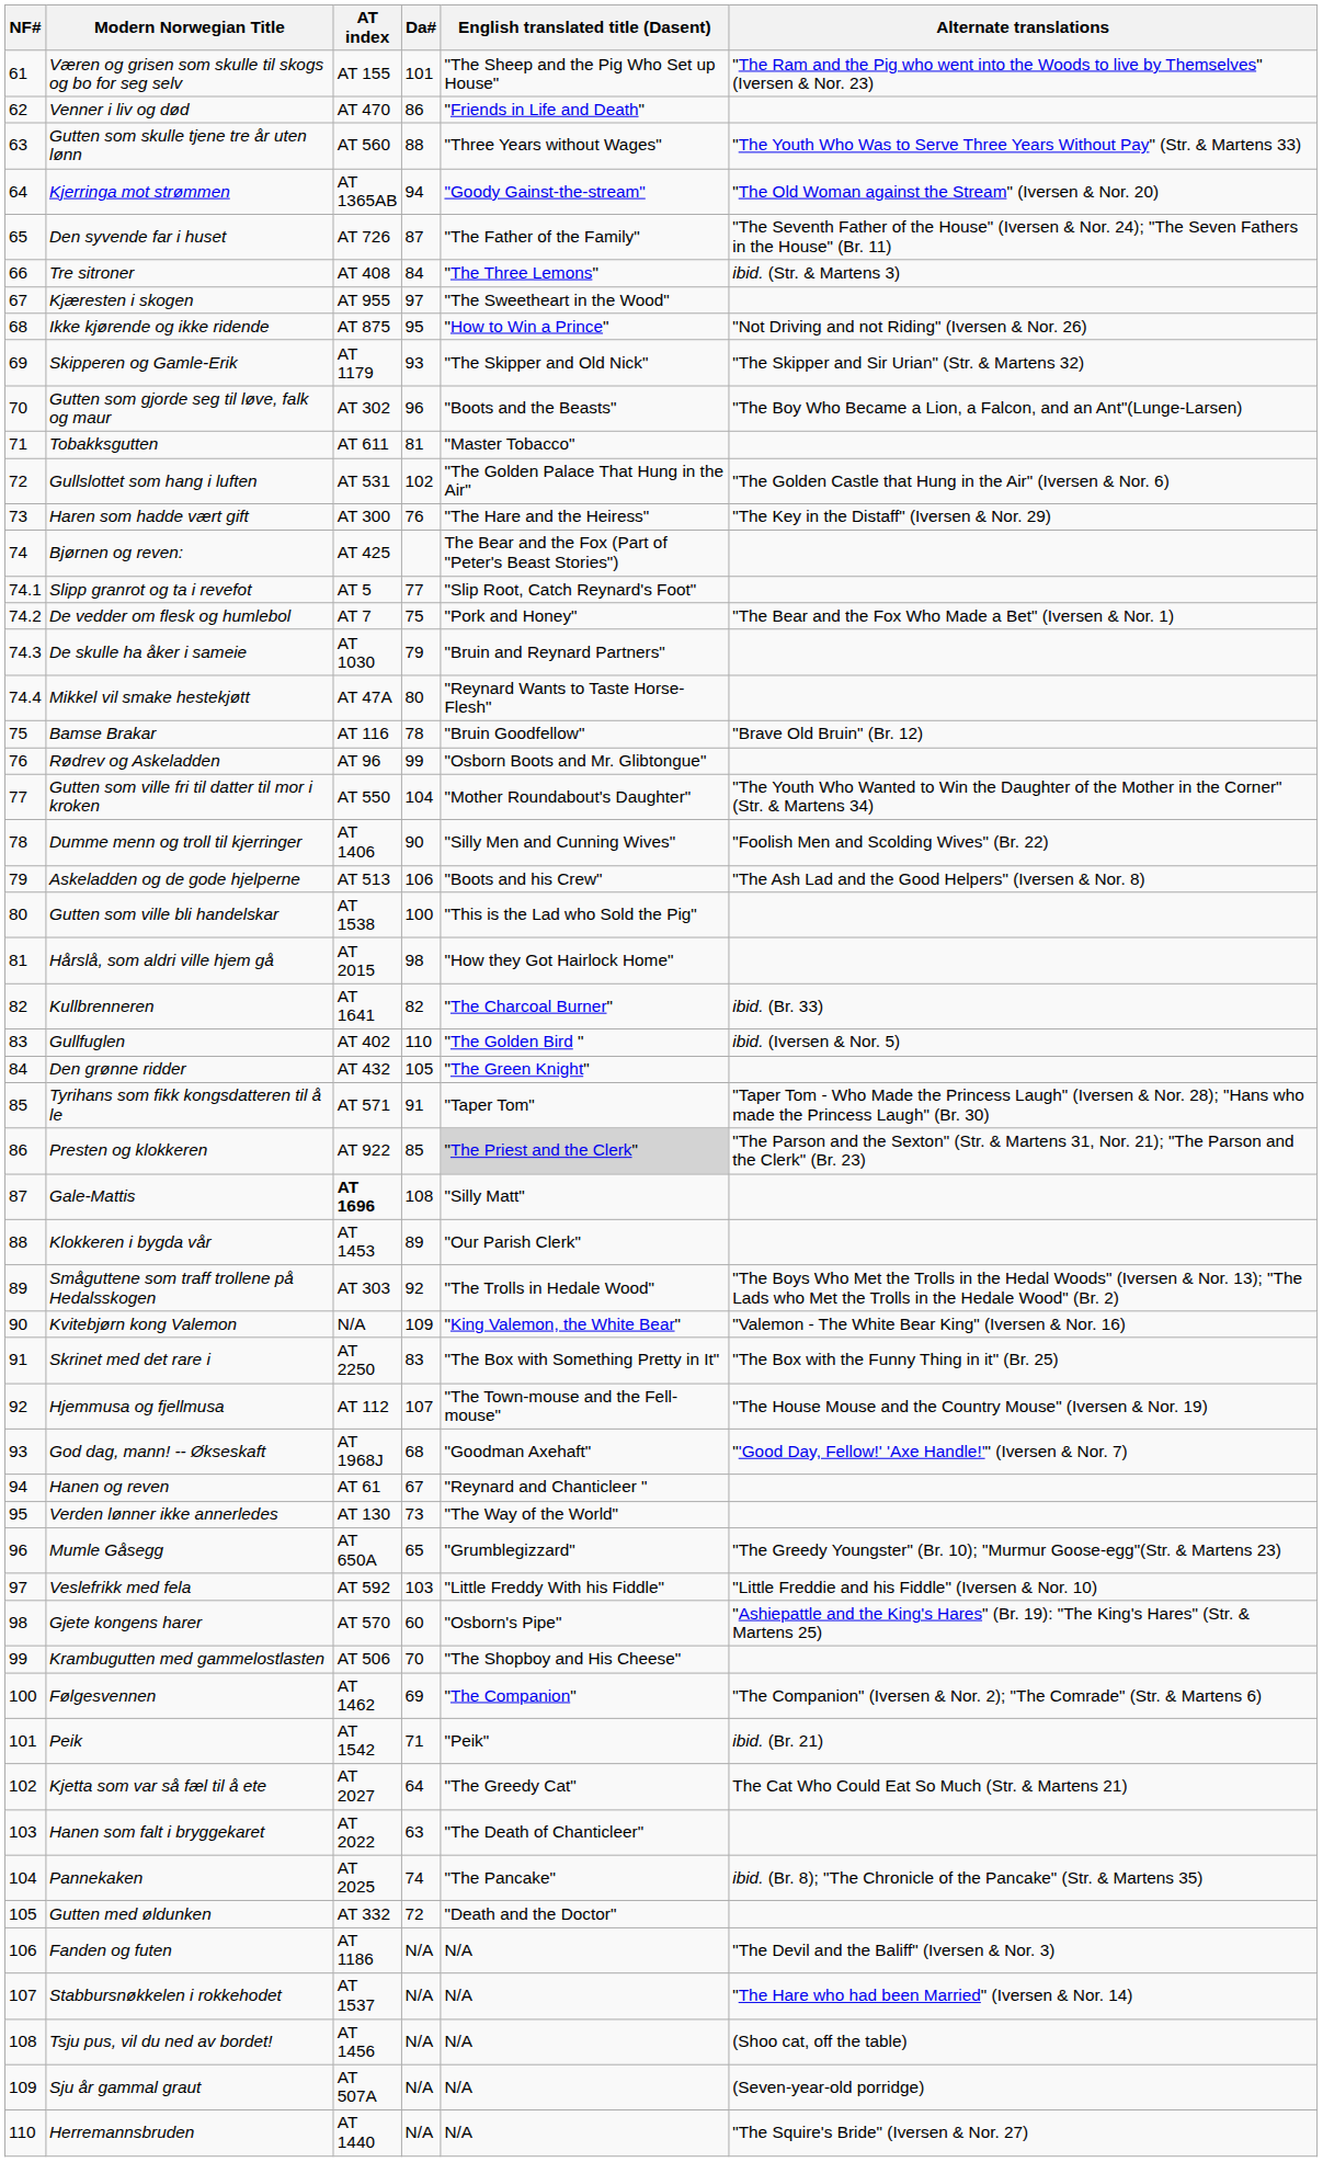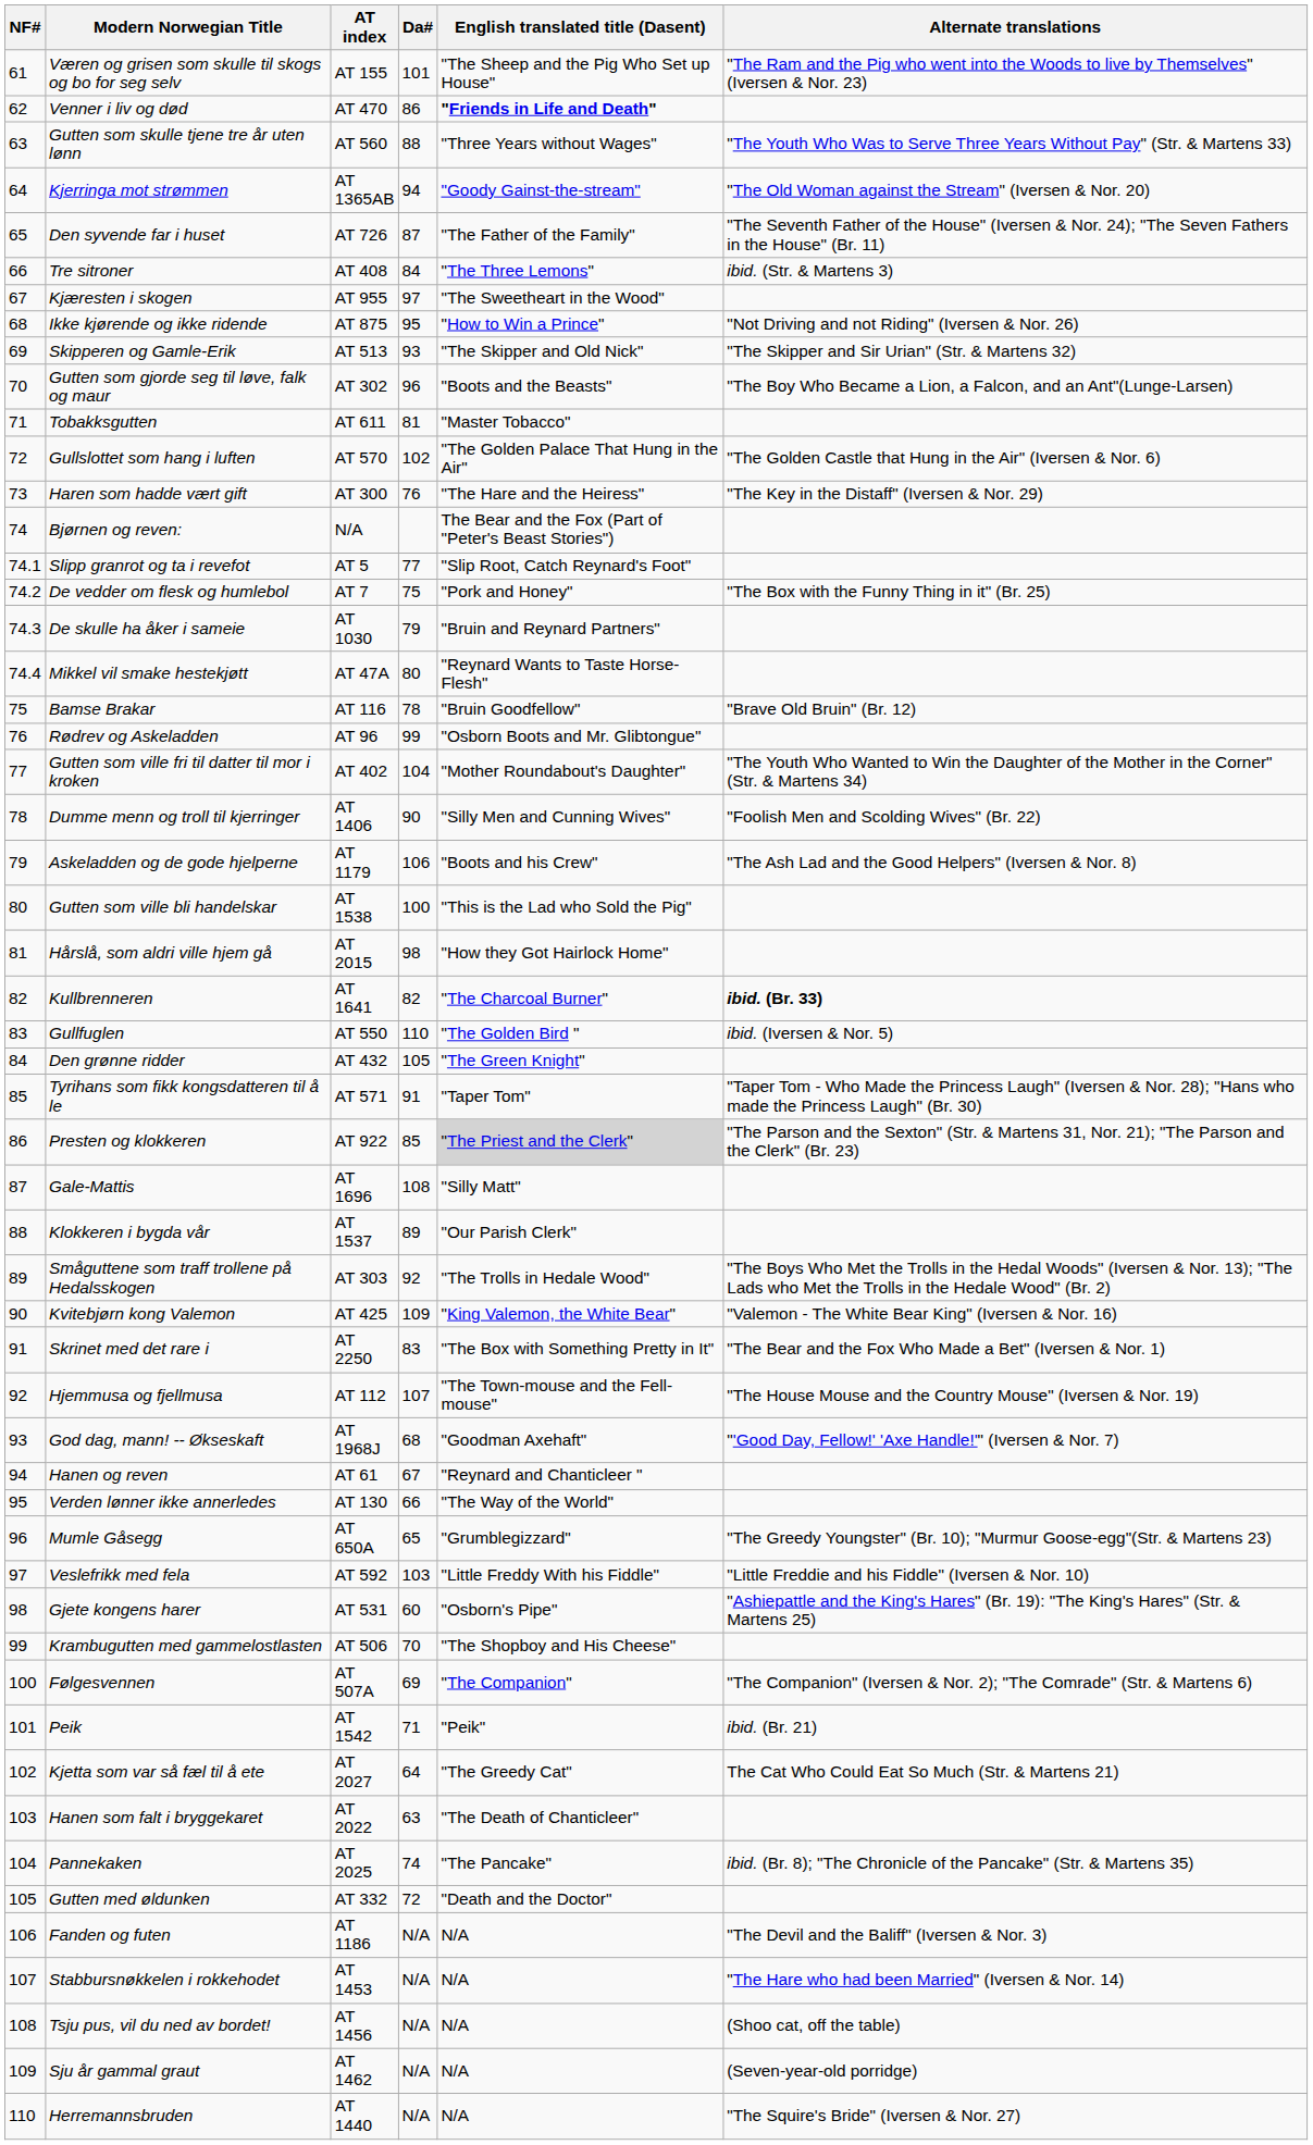Venner i liv og død | English translated title (Dasent): normal -> bold
Skipperen og Gamle-Erik | AT index: AT 1179 -> AT 513
Gullslottet som hang i luften | AT index: AT 531 -> AT 570
Bjørnen og reven: | AT index: AT 425 -> N/A
De vedder om flesk og humlebol | Alternate translations: "The Bear and the Fox Who Made a Bet" (Iversen & Nor. 1) -> "The Box with the Funny Thing in it" (Br. 25)
Gutten som ville fri til datter til mor i kroken | AT index: AT 550 -> AT 402
Askeladden og de gode hjelperne | AT index: AT 513 -> AT 1179
Kullbrenneren | Alternate translations: normal -> bold
Gullfuglen | AT index: AT 402 -> AT 550
Gale-Mattis | AT index: bold -> normal
Klokkeren i bygda vår | AT index: AT 1453 -> AT 1537
Kvitebjørn kong Valemon | AT index: N/A -> AT 425
Skrinet med det rare i | Alternate translations: "The Box with the Funny Thing in it" (Br. 25) -> "The Bear and the Fox Who Made a Bet" (Iversen & Nor. 1)
Verden lønner ikke annerledes | Da#: 73 -> 66
Gjete kongens harer | AT index: AT 570 -> AT 531
Følgesvennen | AT index: AT 1462 -> AT 507A
Stabbursnøkkelen i rokkehodet | AT index: AT 1537 -> AT 1453
Sju år gammal graut | AT index: AT 507A -> AT 1462
